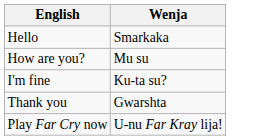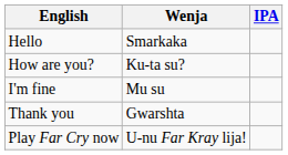+ column: IPA
How are you? | Wenja: Mu su -> Ku-ta su?
I'm fine | Wenja: Ku-ta su? -> Mu su
